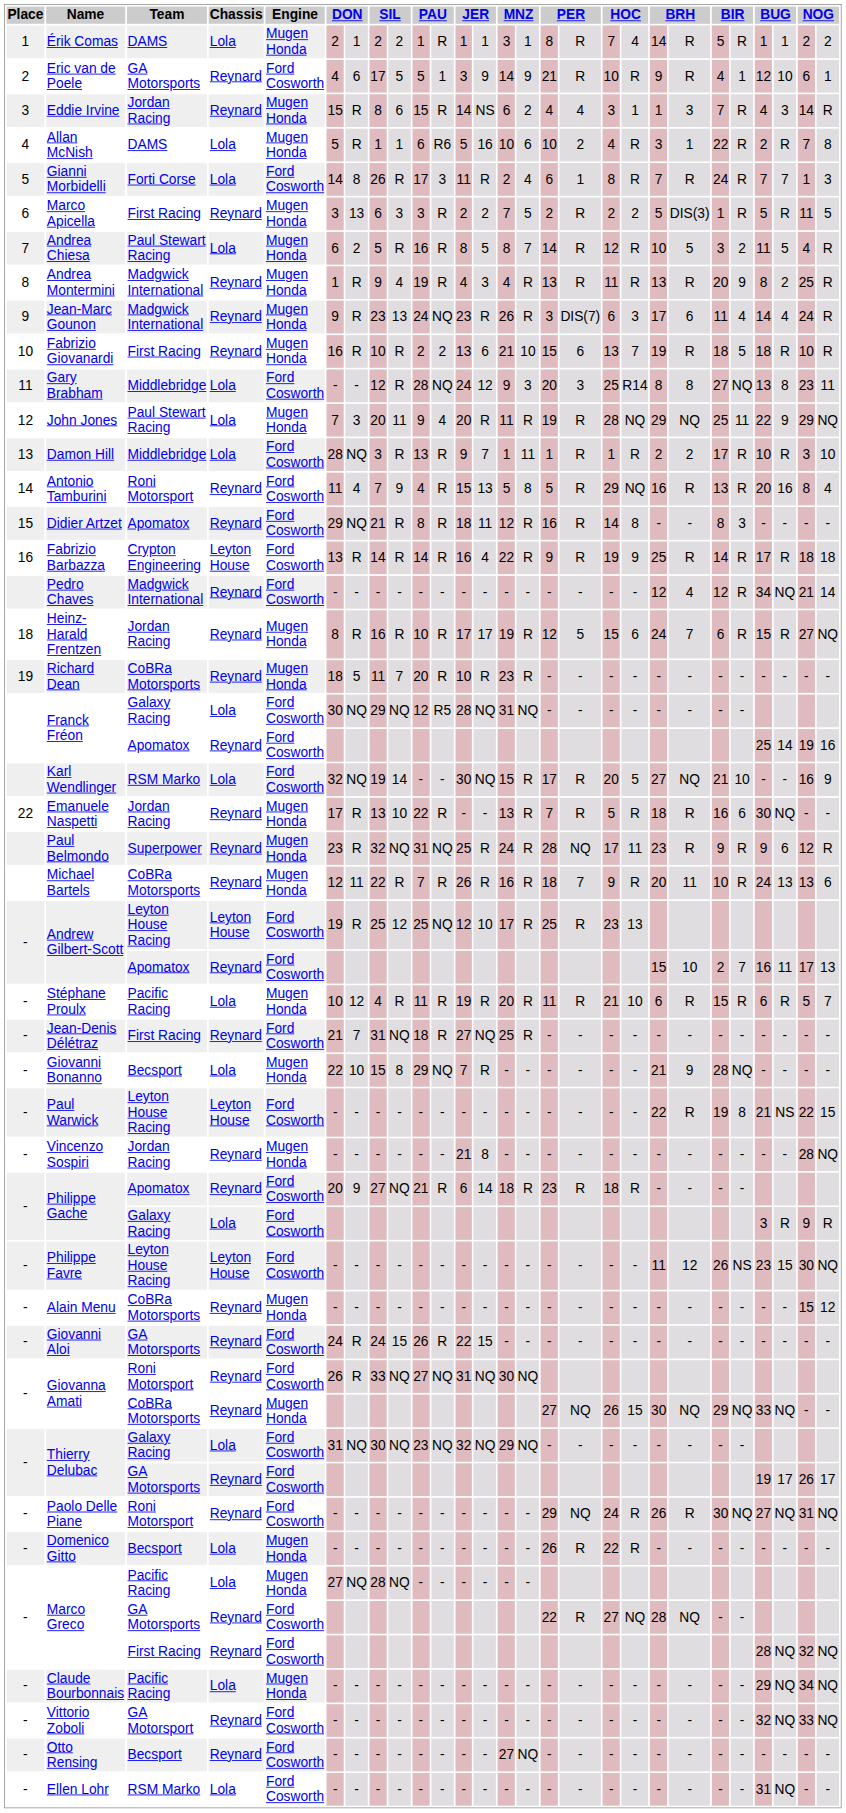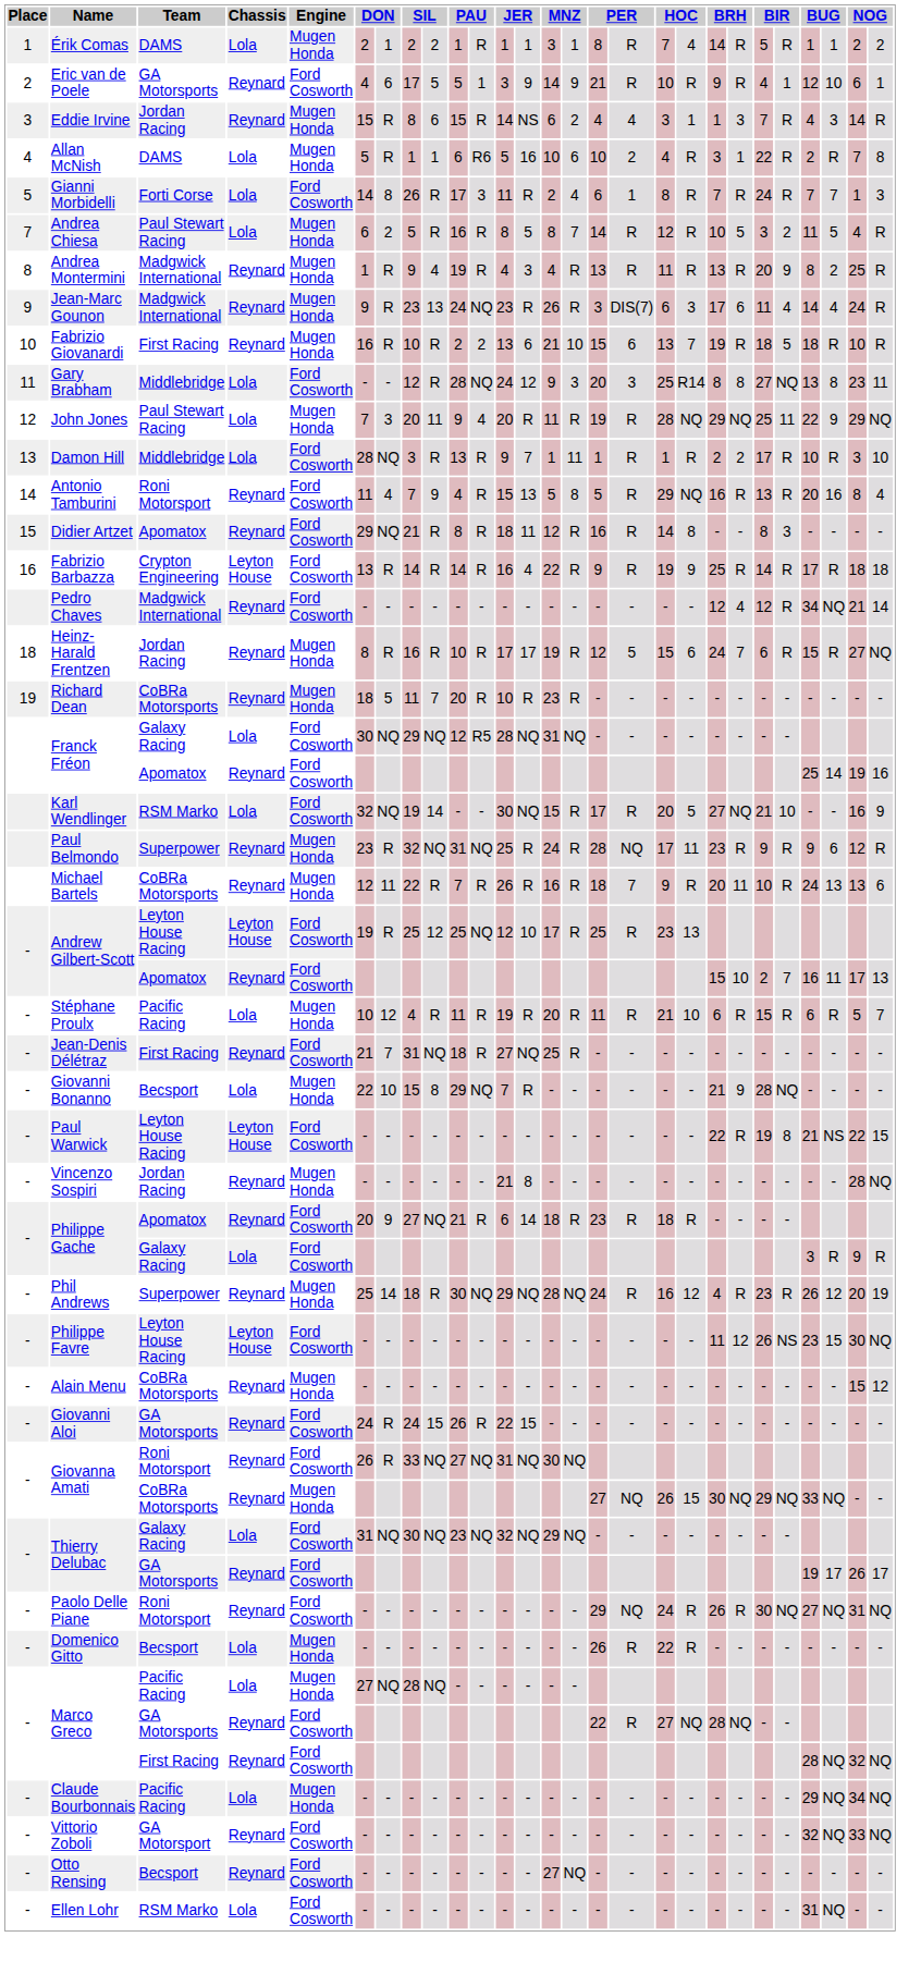- row: 6 | Marco Apicella | First Racing | Reynard | Mugen Honda | 3 | 13 | 6 | 3 | 3 | R | 2 | 2 | 7 | 5 | 2 | R | 2 | 2 | 5 | DIS(3) | 1 | R | 5 | R | 11 | 5
- row: 22 | Emanuele Naspetti | Jordan Racing | Reynard | Mugen Honda | 17 | R | 13 | 10 | 22 | R | - | - | 13 | R | 7 | R | 5 | R | 18 | R | 16 | 6 | 30 | NQ | - | -
+ row: - | Phil Andrews | Superpower | Reynard | Mugen Honda | 25 | 14 | 18 | R | 30 | NQ | 29 | NQ | 28 | NQ | 24 | R | 16 | 12 | 4 | R | 23 | R | 26 | 12 | 20 | 19
